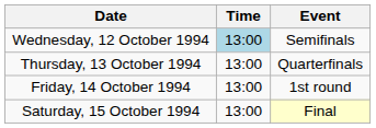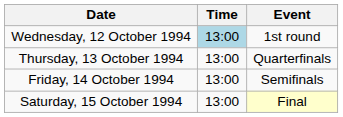Wednesday, 12 October 1994 | Event: Semifinals -> 1st round
Friday, 14 October 1994 | Event: 1st round -> Semifinals
